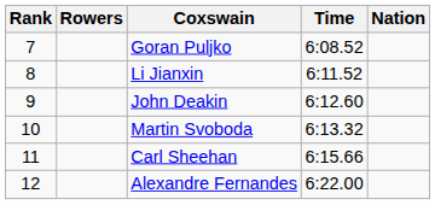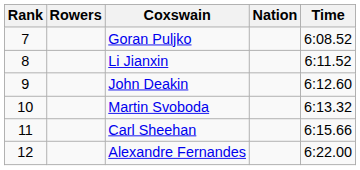columns swapped: Nation <-> Time
